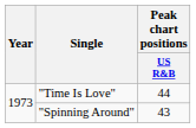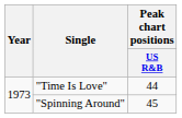"Spinning Around" | Peak chart positions / US R&B: 43 -> 45
